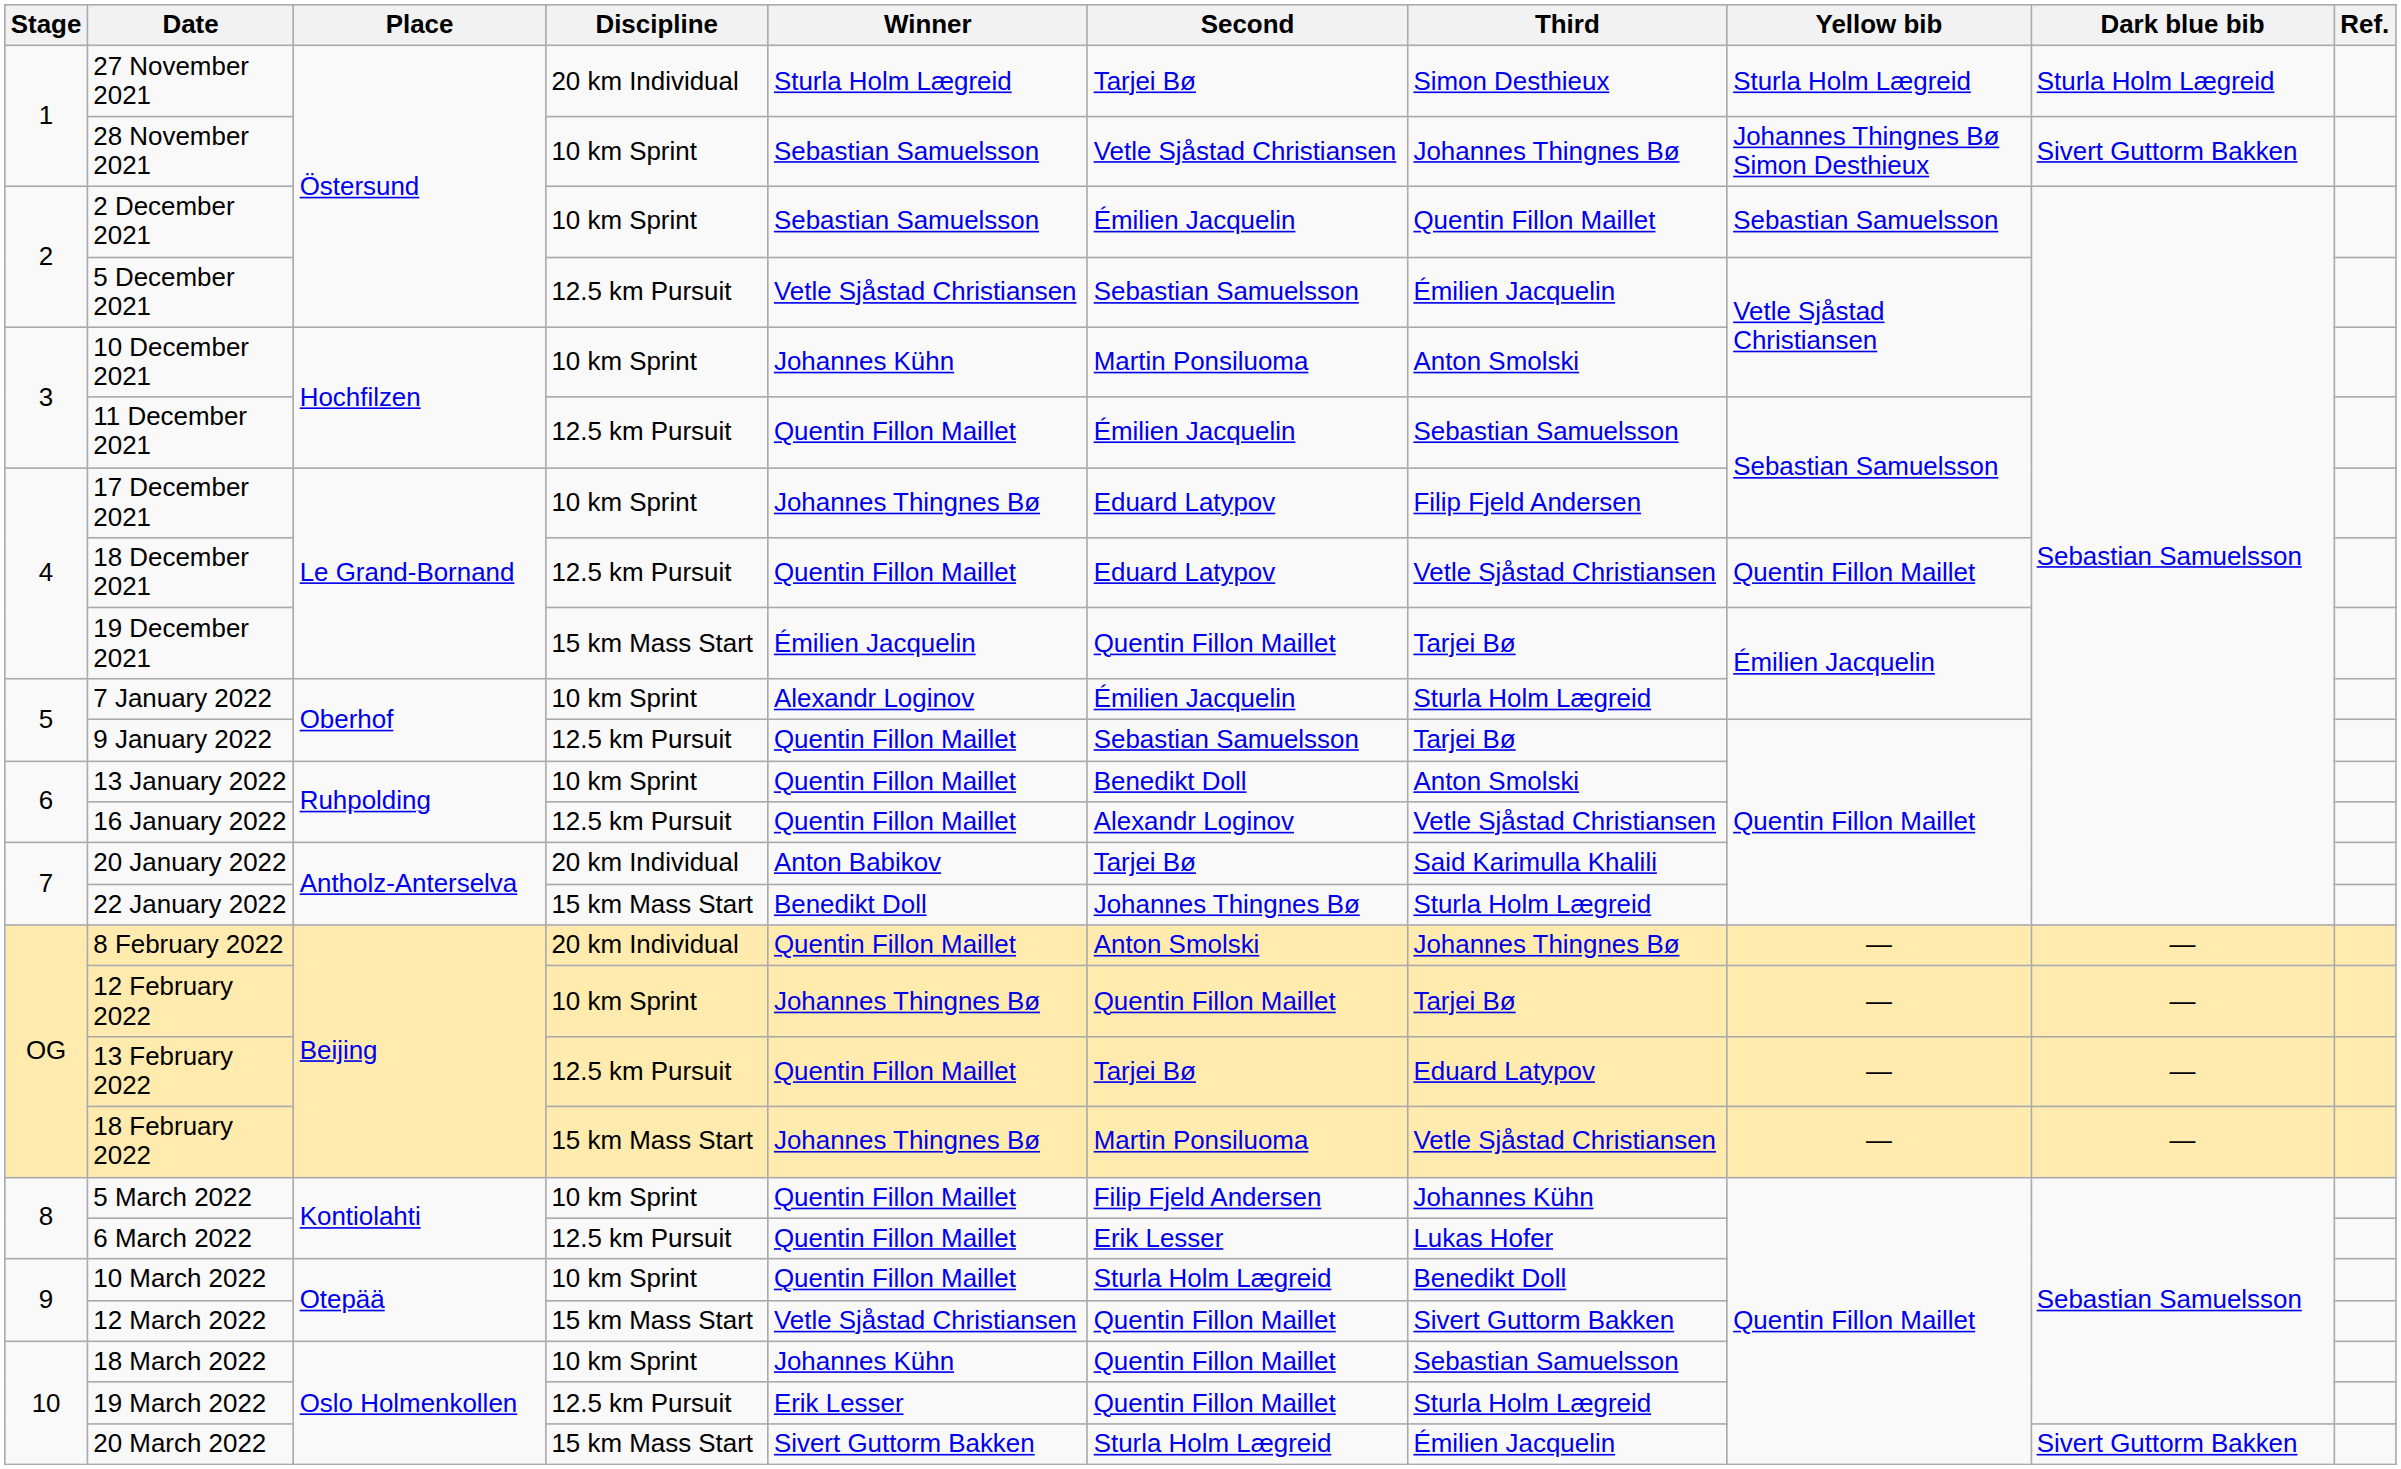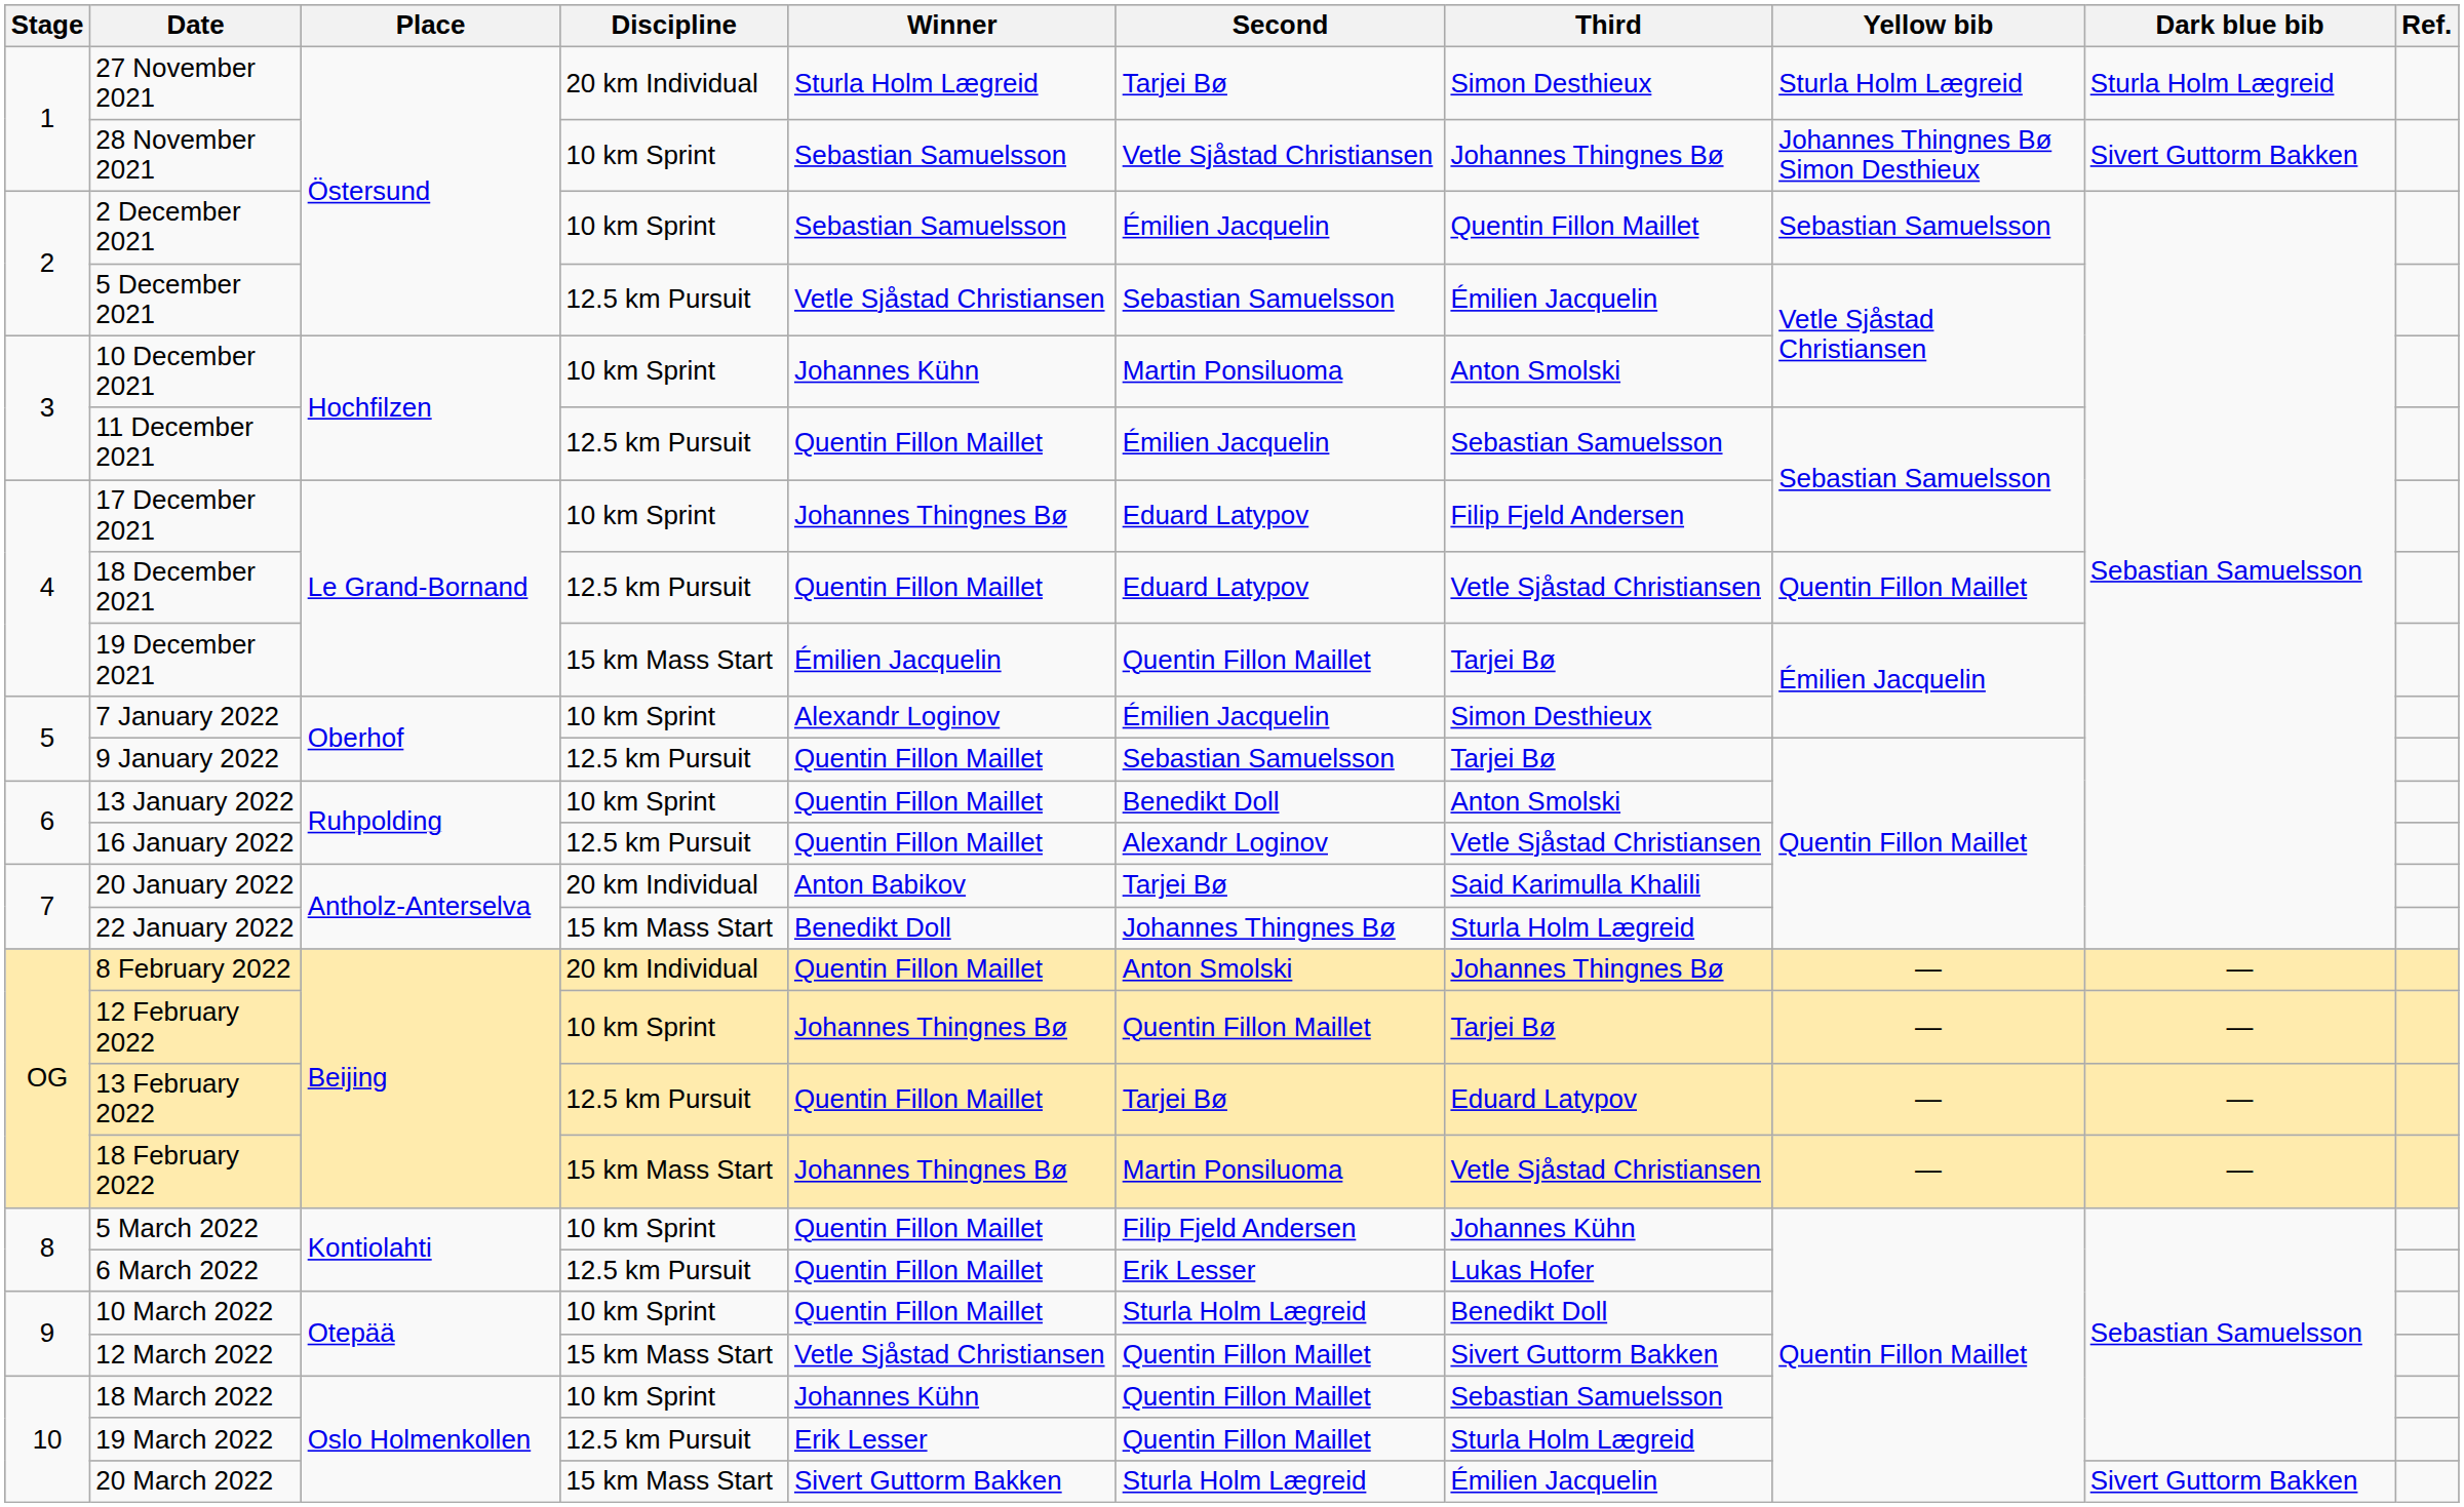7 January 2022 | Third: Sturla Holm Lægreid -> Simon Desthieux
